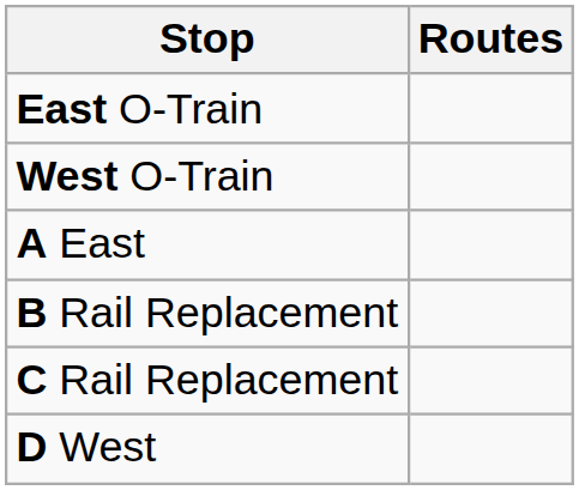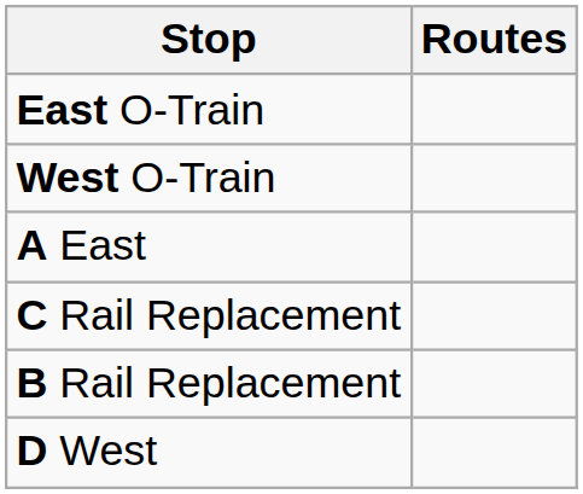rows swapped: B Rail Replacement <-> C Rail Replacement
